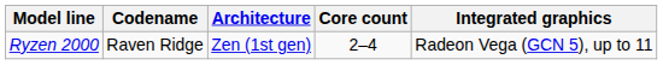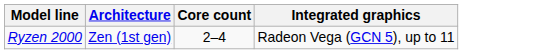- column: Codename | Raven Ridge
